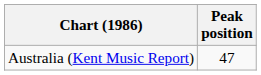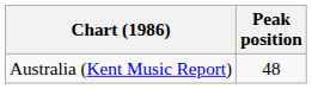Australia (Kent Music Report) | Peak position: 47 -> 48
